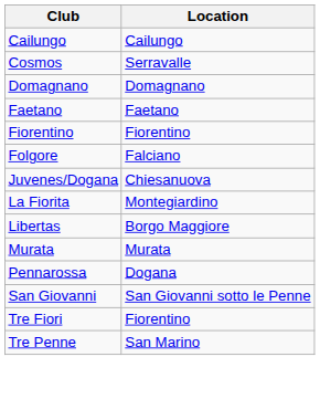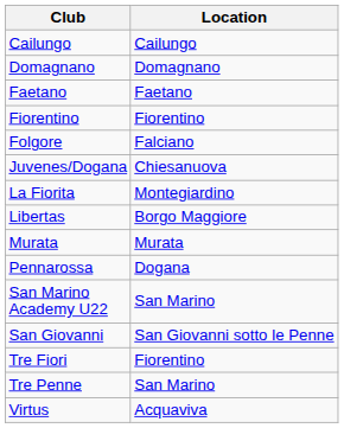- row: Cosmos | Serravalle
+ row: San Marino Academy U22 | San Marino
+ row: Virtus | Acquaviva
